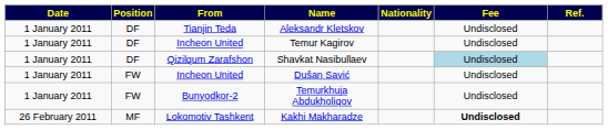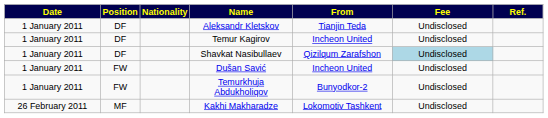columns swapped: Nationality <-> From
Kakhi Makharadze | Fee: bold -> normal
